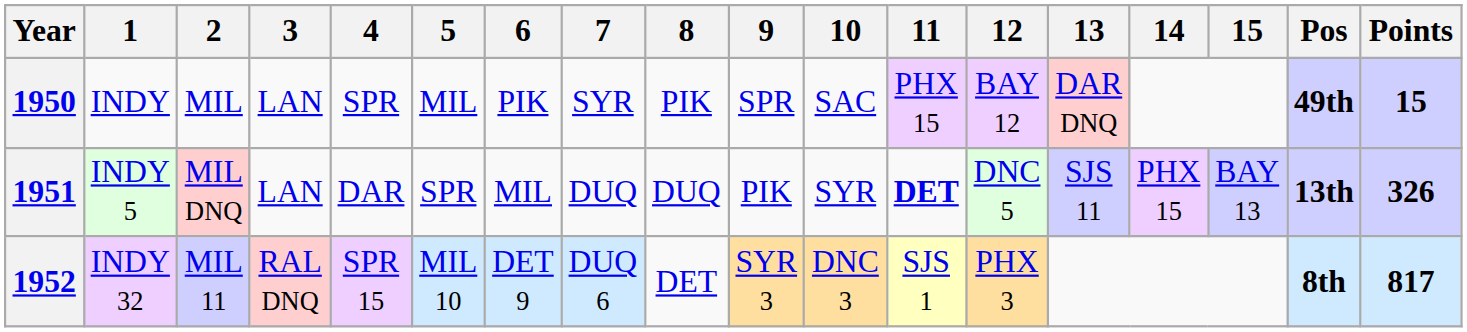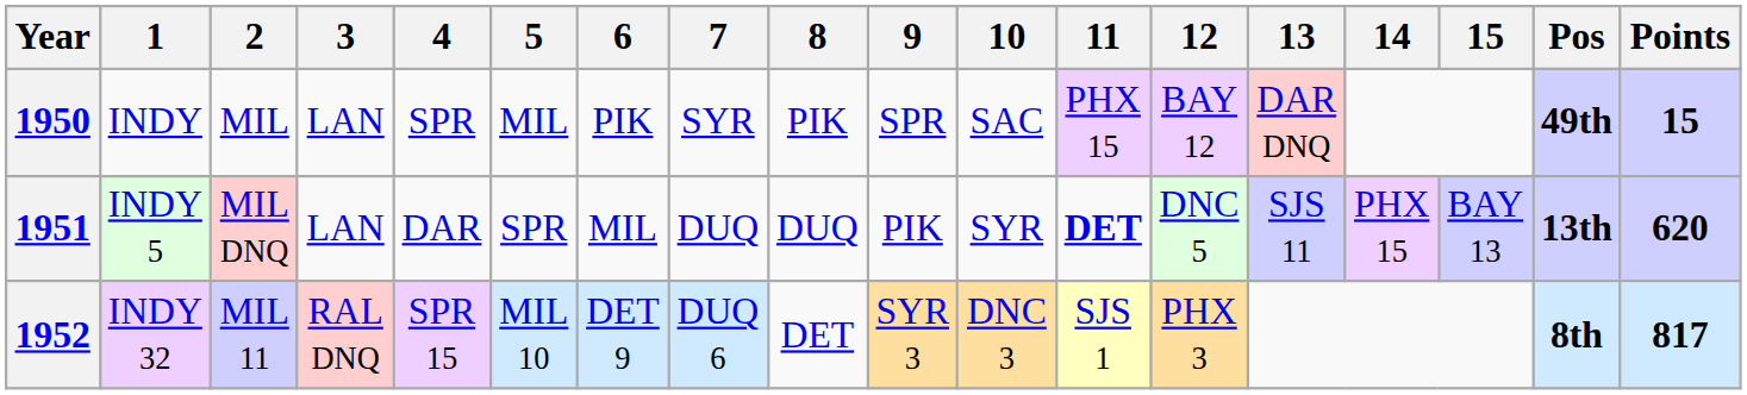1951 | Points: 326 -> 620
